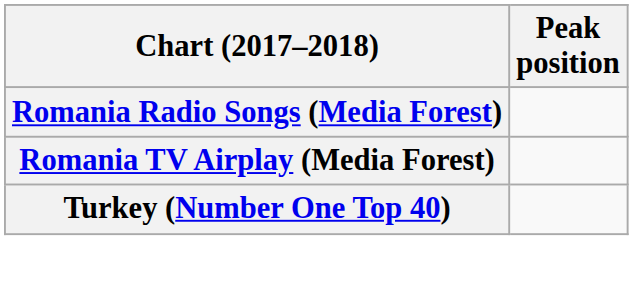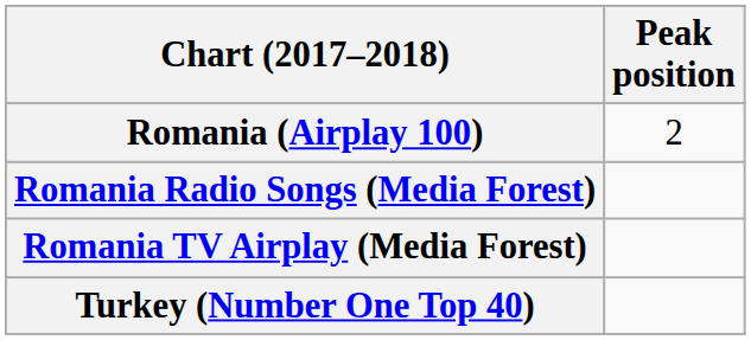+ row: Romania (Airplay 100) | 2
